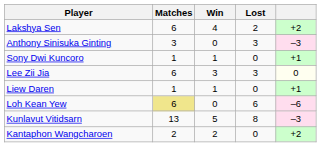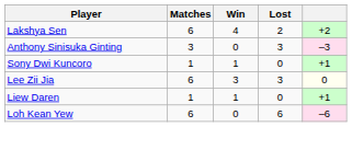Loh Kean Yew | Matches: khaki background -> no background
- row: Kunlavut Vitidsarn | 13 | 5 | 8 | –3
- row: Kantaphon Wangcharoen | 2 | 2 | 0 | +2
